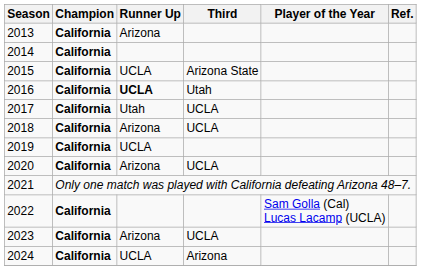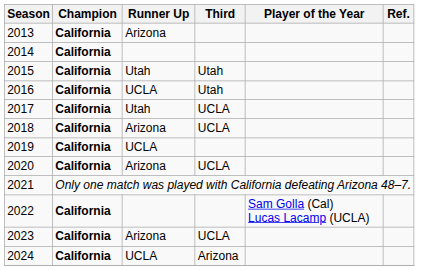2015 | Runner Up: UCLA -> Utah
2015 | Third: Arizona State -> Utah
2016 | Runner Up: bold -> normal
